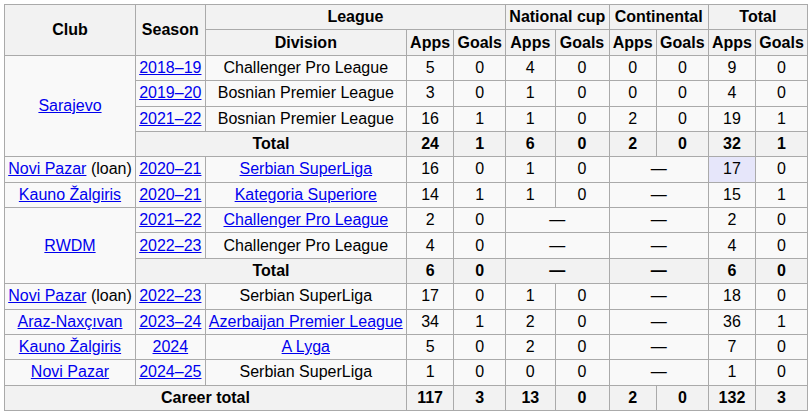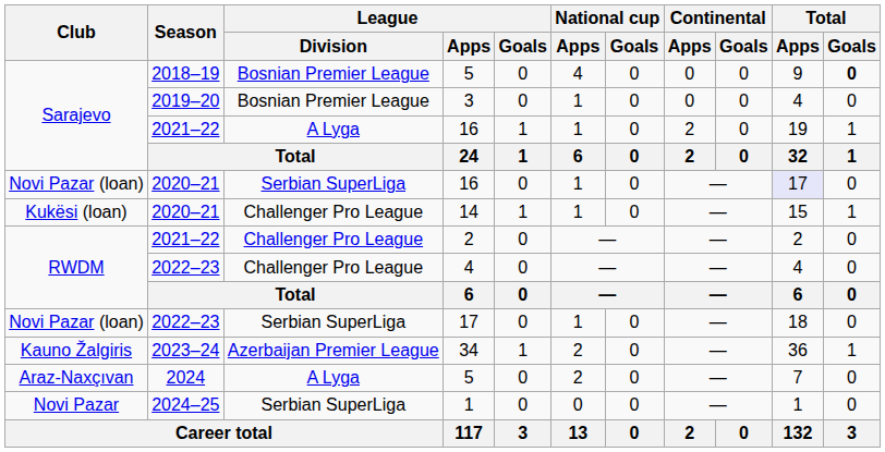2018–19 / 5 | League / Division: Challenger Pro League -> Bosnian Premier League
2018–19 / 5 | Total / Goals: normal -> bold
2021–22 / 16 | League / Division: Bosnian Premier League -> A Lyga
14 | Club: Kauno Žalgiris -> Kukësi (loan)
14 | League / Division: Kategoria Superiore -> Challenger Pro League
34 | Club: Araz-Naxçıvan -> Kauno Žalgiris
2024 / 5 | Club: Kauno Žalgiris -> Araz-Naxçıvan
